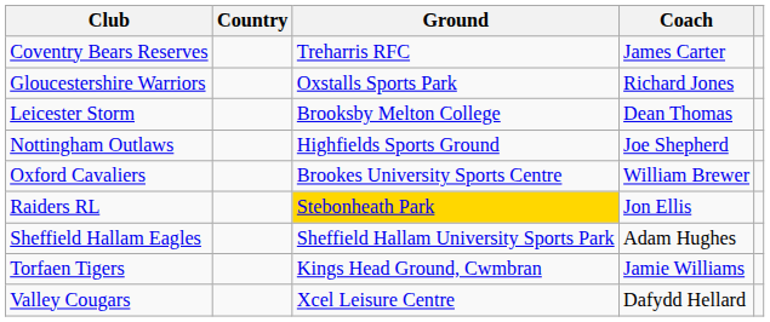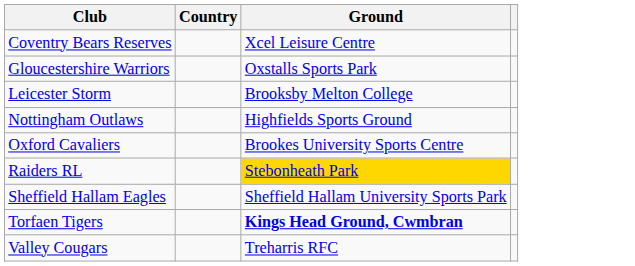- column: Coach | James Carter | Richard Jones | Dean Thomas | Joe Shepherd | William Brewer | Jon Ellis | Adam Hughes | Jamie Williams | Dafydd Hellard
Coventry Bears Reserves | Ground: Treharris RFC -> Xcel Leisure Centre
Torfaen Tigers | Ground: normal -> bold
Valley Cougars | Ground: Xcel Leisure Centre -> Treharris RFC
